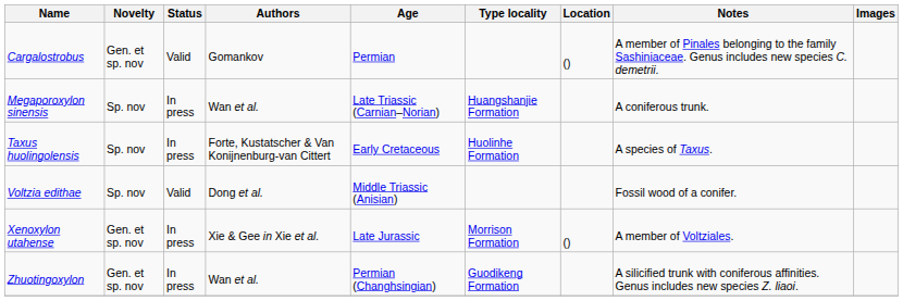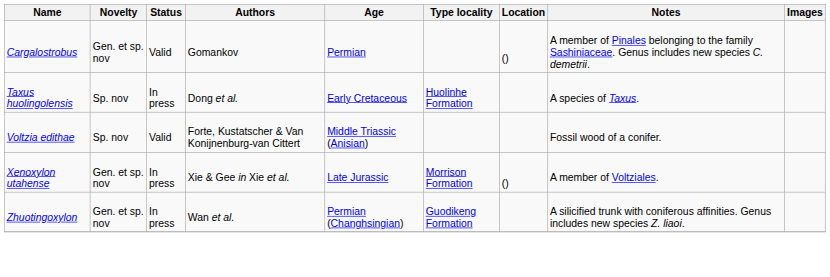- row: Megaporoxylon sinensis | Sp. nov | In press | Wan et al. | Late Triassic (Carnian–Norian) | Huangshanjie Formation | A coniferous trunk.
Taxus huolingolensis | Authors: Forte, Kustatscher & Van Konijnenburg-van Cittert -> Dong et al.
Voltzia edithae | Authors: Dong et al. -> Forte, Kustatscher & Van Konijnenburg-van Cittert
